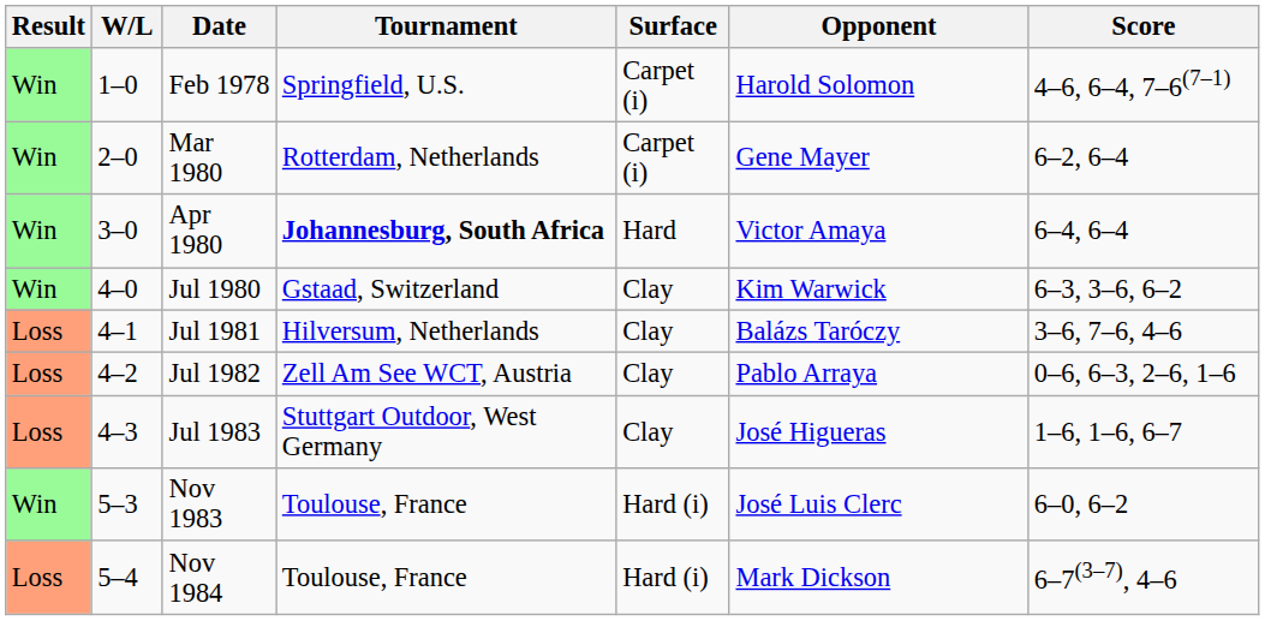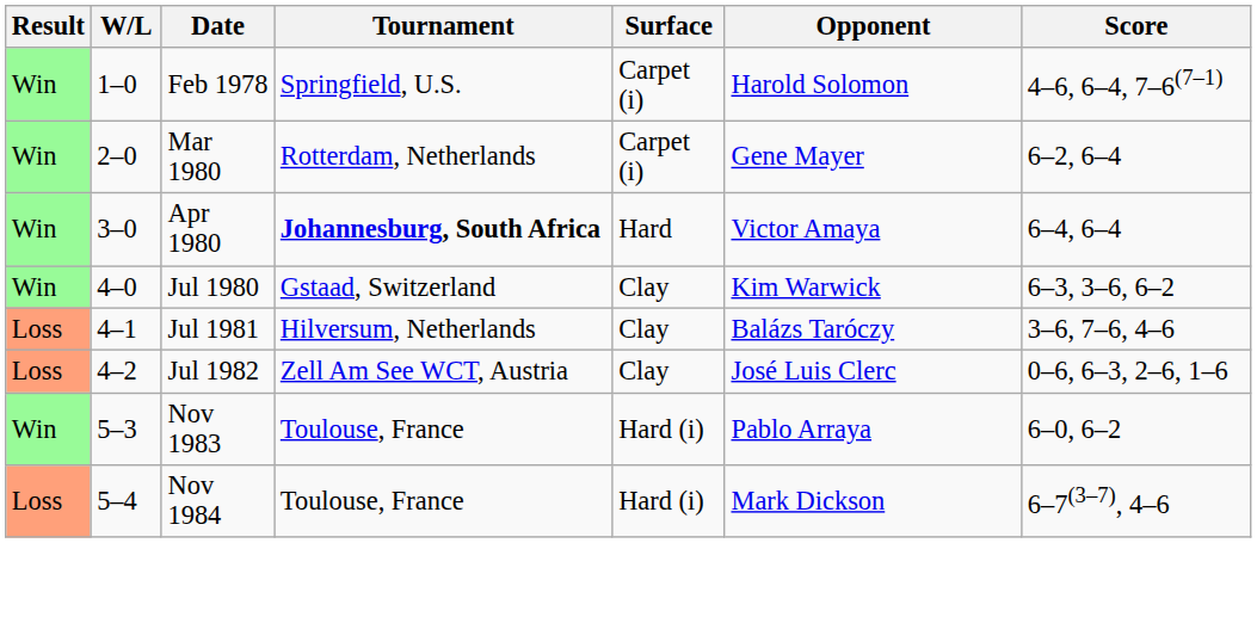Jul 1982 | Opponent: Pablo Arraya -> José Luis Clerc
- row: Loss | 4–3 | Jul 1983 | Stuttgart Outdoor, West Germany | Clay | José Higueras | 1–6, 1–6, 6–7
Nov 1983 | Opponent: José Luis Clerc -> Pablo Arraya
